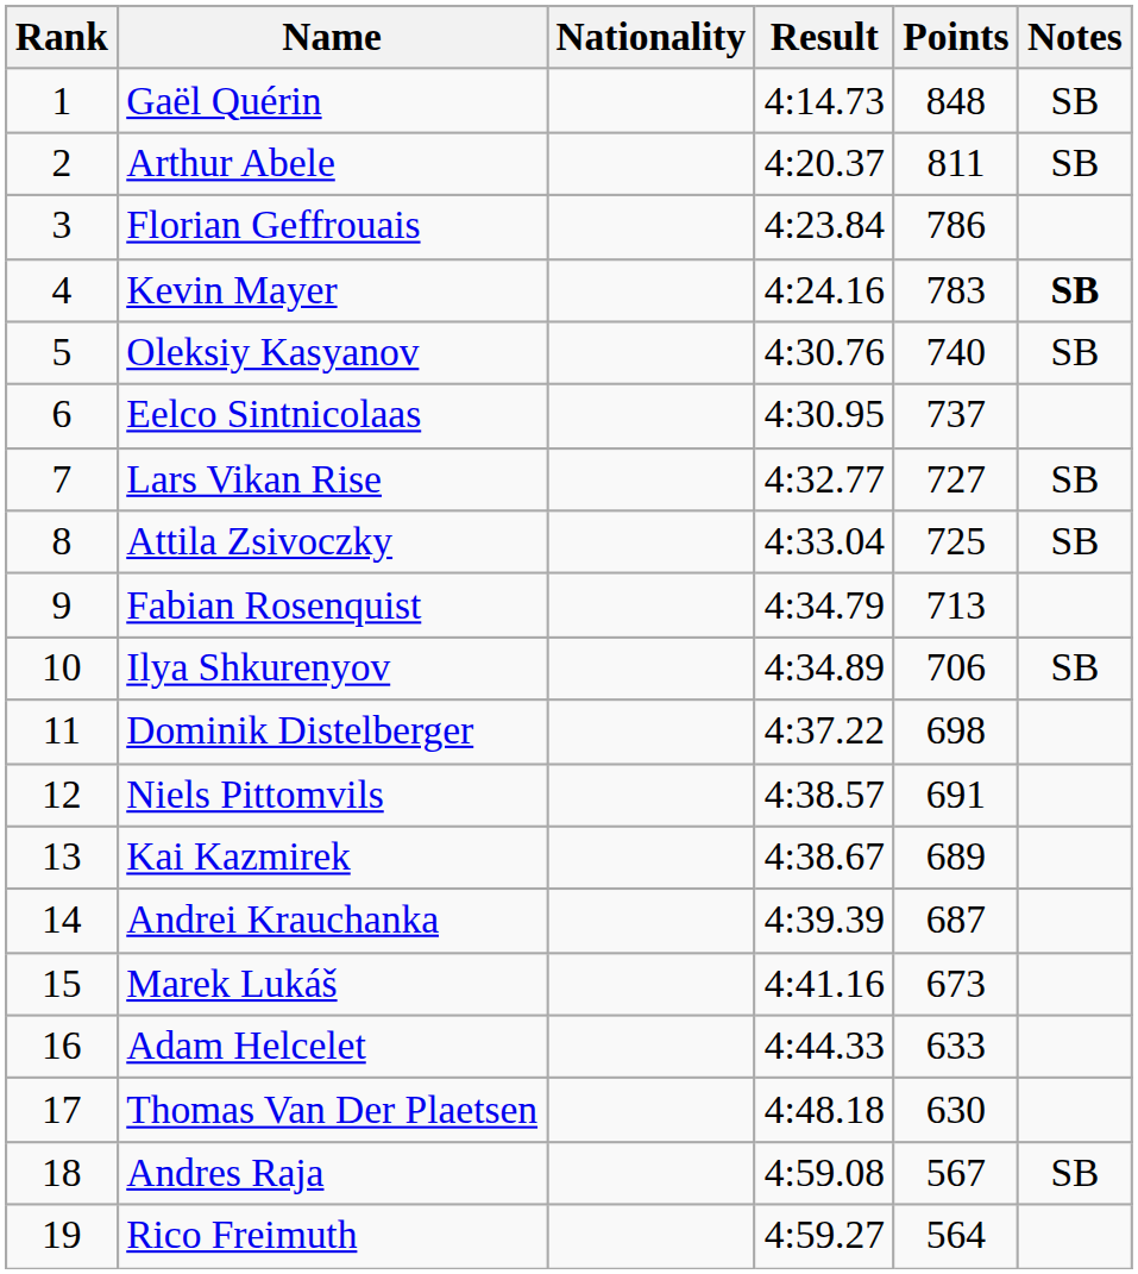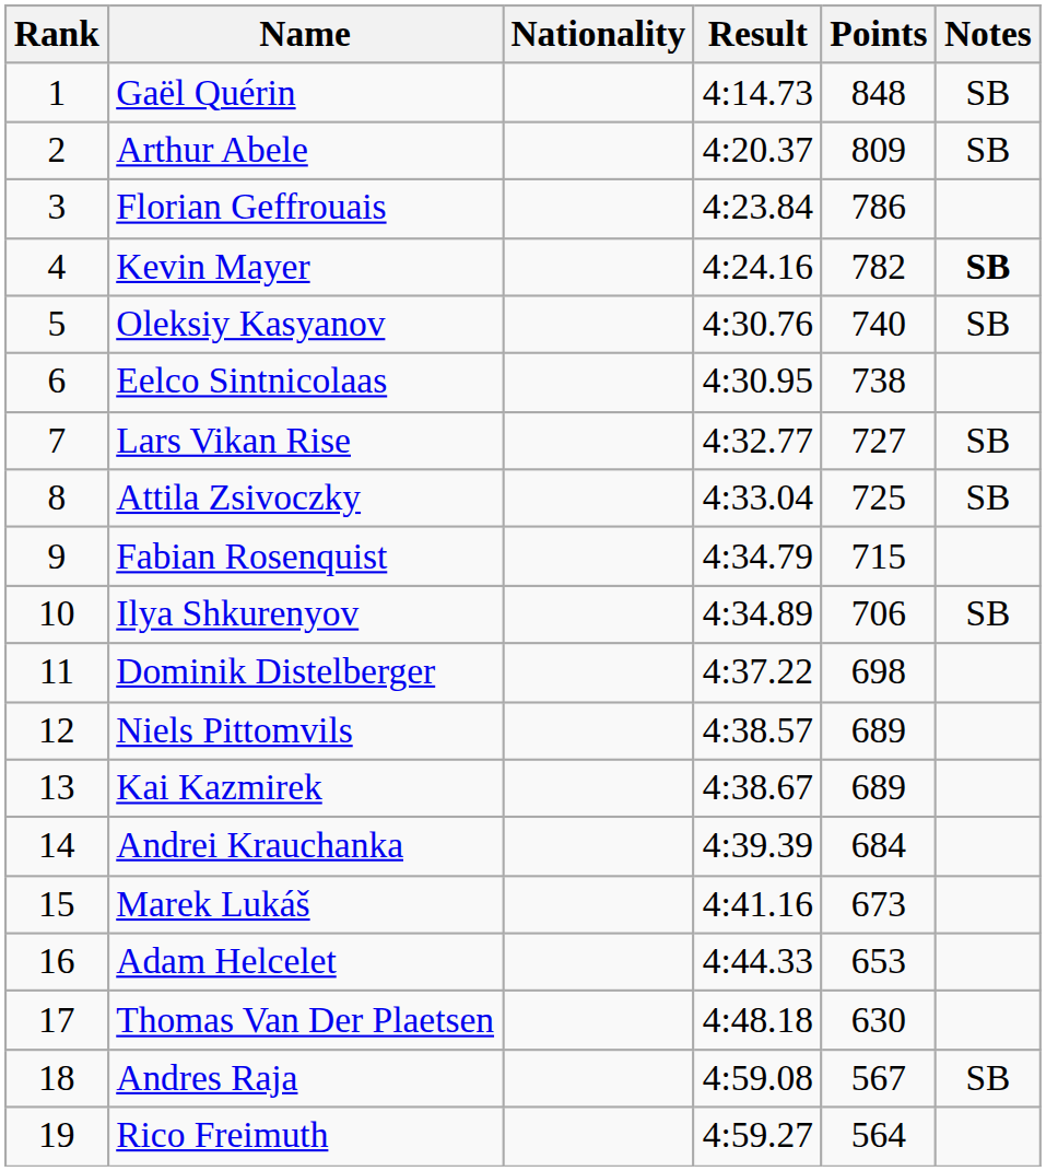Arthur Abele | Points: 811 -> 809
Kevin Mayer | Points: 783 -> 782
Eelco Sintnicolaas | Points: 737 -> 738
Fabian Rosenquist | Points: 713 -> 715
Niels Pittomvils | Points: 691 -> 689
Andrei Krauchanka | Points: 687 -> 684
Adam Helcelet | Points: 633 -> 653
